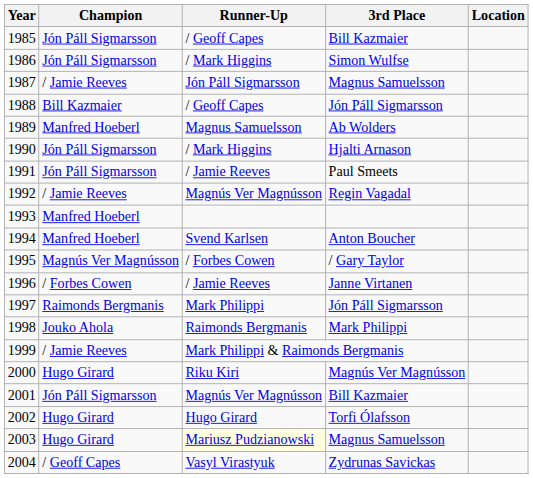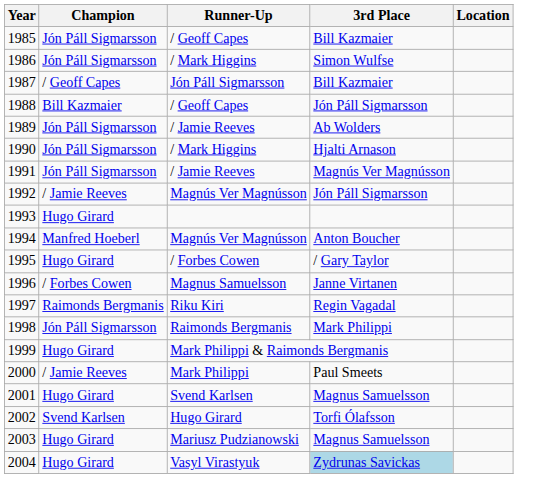1987 | Champion: / Jamie Reeves -> / Geoff Capes
1987 | 3rd Place: Magnus Samuelsson -> Bill Kazmaier
1989 | Champion: Manfred Hoeberl -> Jón Páll Sigmarsson
1989 | Runner-Up: Magnus Samuelsson -> / Jamie Reeves
1991 | 3rd Place: Paul Smeets -> Magnús Ver Magnússon
1992 | 3rd Place: Regin Vagadal -> Jón Páll Sigmarsson
1993 | Champion: Manfred Hoeberl -> Hugo Girard
1994 | Runner-Up: Svend Karlsen -> Magnús Ver Magnússon
1995 | Champion: Magnús Ver Magnússon -> Hugo Girard
1996 | Runner-Up: / Jamie Reeves -> Magnus Samuelsson
1997 | Runner-Up: Mark Philippi -> Riku Kiri
1997 | 3rd Place: Jón Páll Sigmarsson -> Regin Vagadal
1998 | Champion: Jouko Ahola -> Jón Páll Sigmarsson
1999 | Champion: / Jamie Reeves -> Hugo Girard
2000 | Champion: Hugo Girard -> / Jamie Reeves
2000 | Runner-Up: Riku Kiri -> Mark Philippi
2000 | 3rd Place: Magnús Ver Magnússon -> Paul Smeets
2001 | Champion: Jón Páll Sigmarsson -> Hugo Girard
2001 | Runner-Up: Magnús Ver Magnússon -> Svend Karlsen
2001 | 3rd Place: Bill Kazmaier -> Magnus Samuelsson
2002 | Champion: Hugo Girard -> Svend Karlsen
2003 | Runner-Up: lightyellow background -> no background
2004 | Champion: / Geoff Capes -> Hugo Girard
2004 | 3rd Place: no background -> lightblue background
